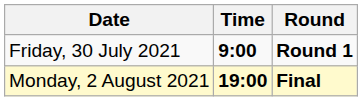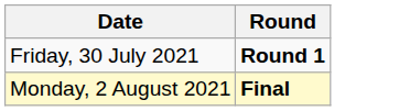- column: Time | 9:00 | 19:00
